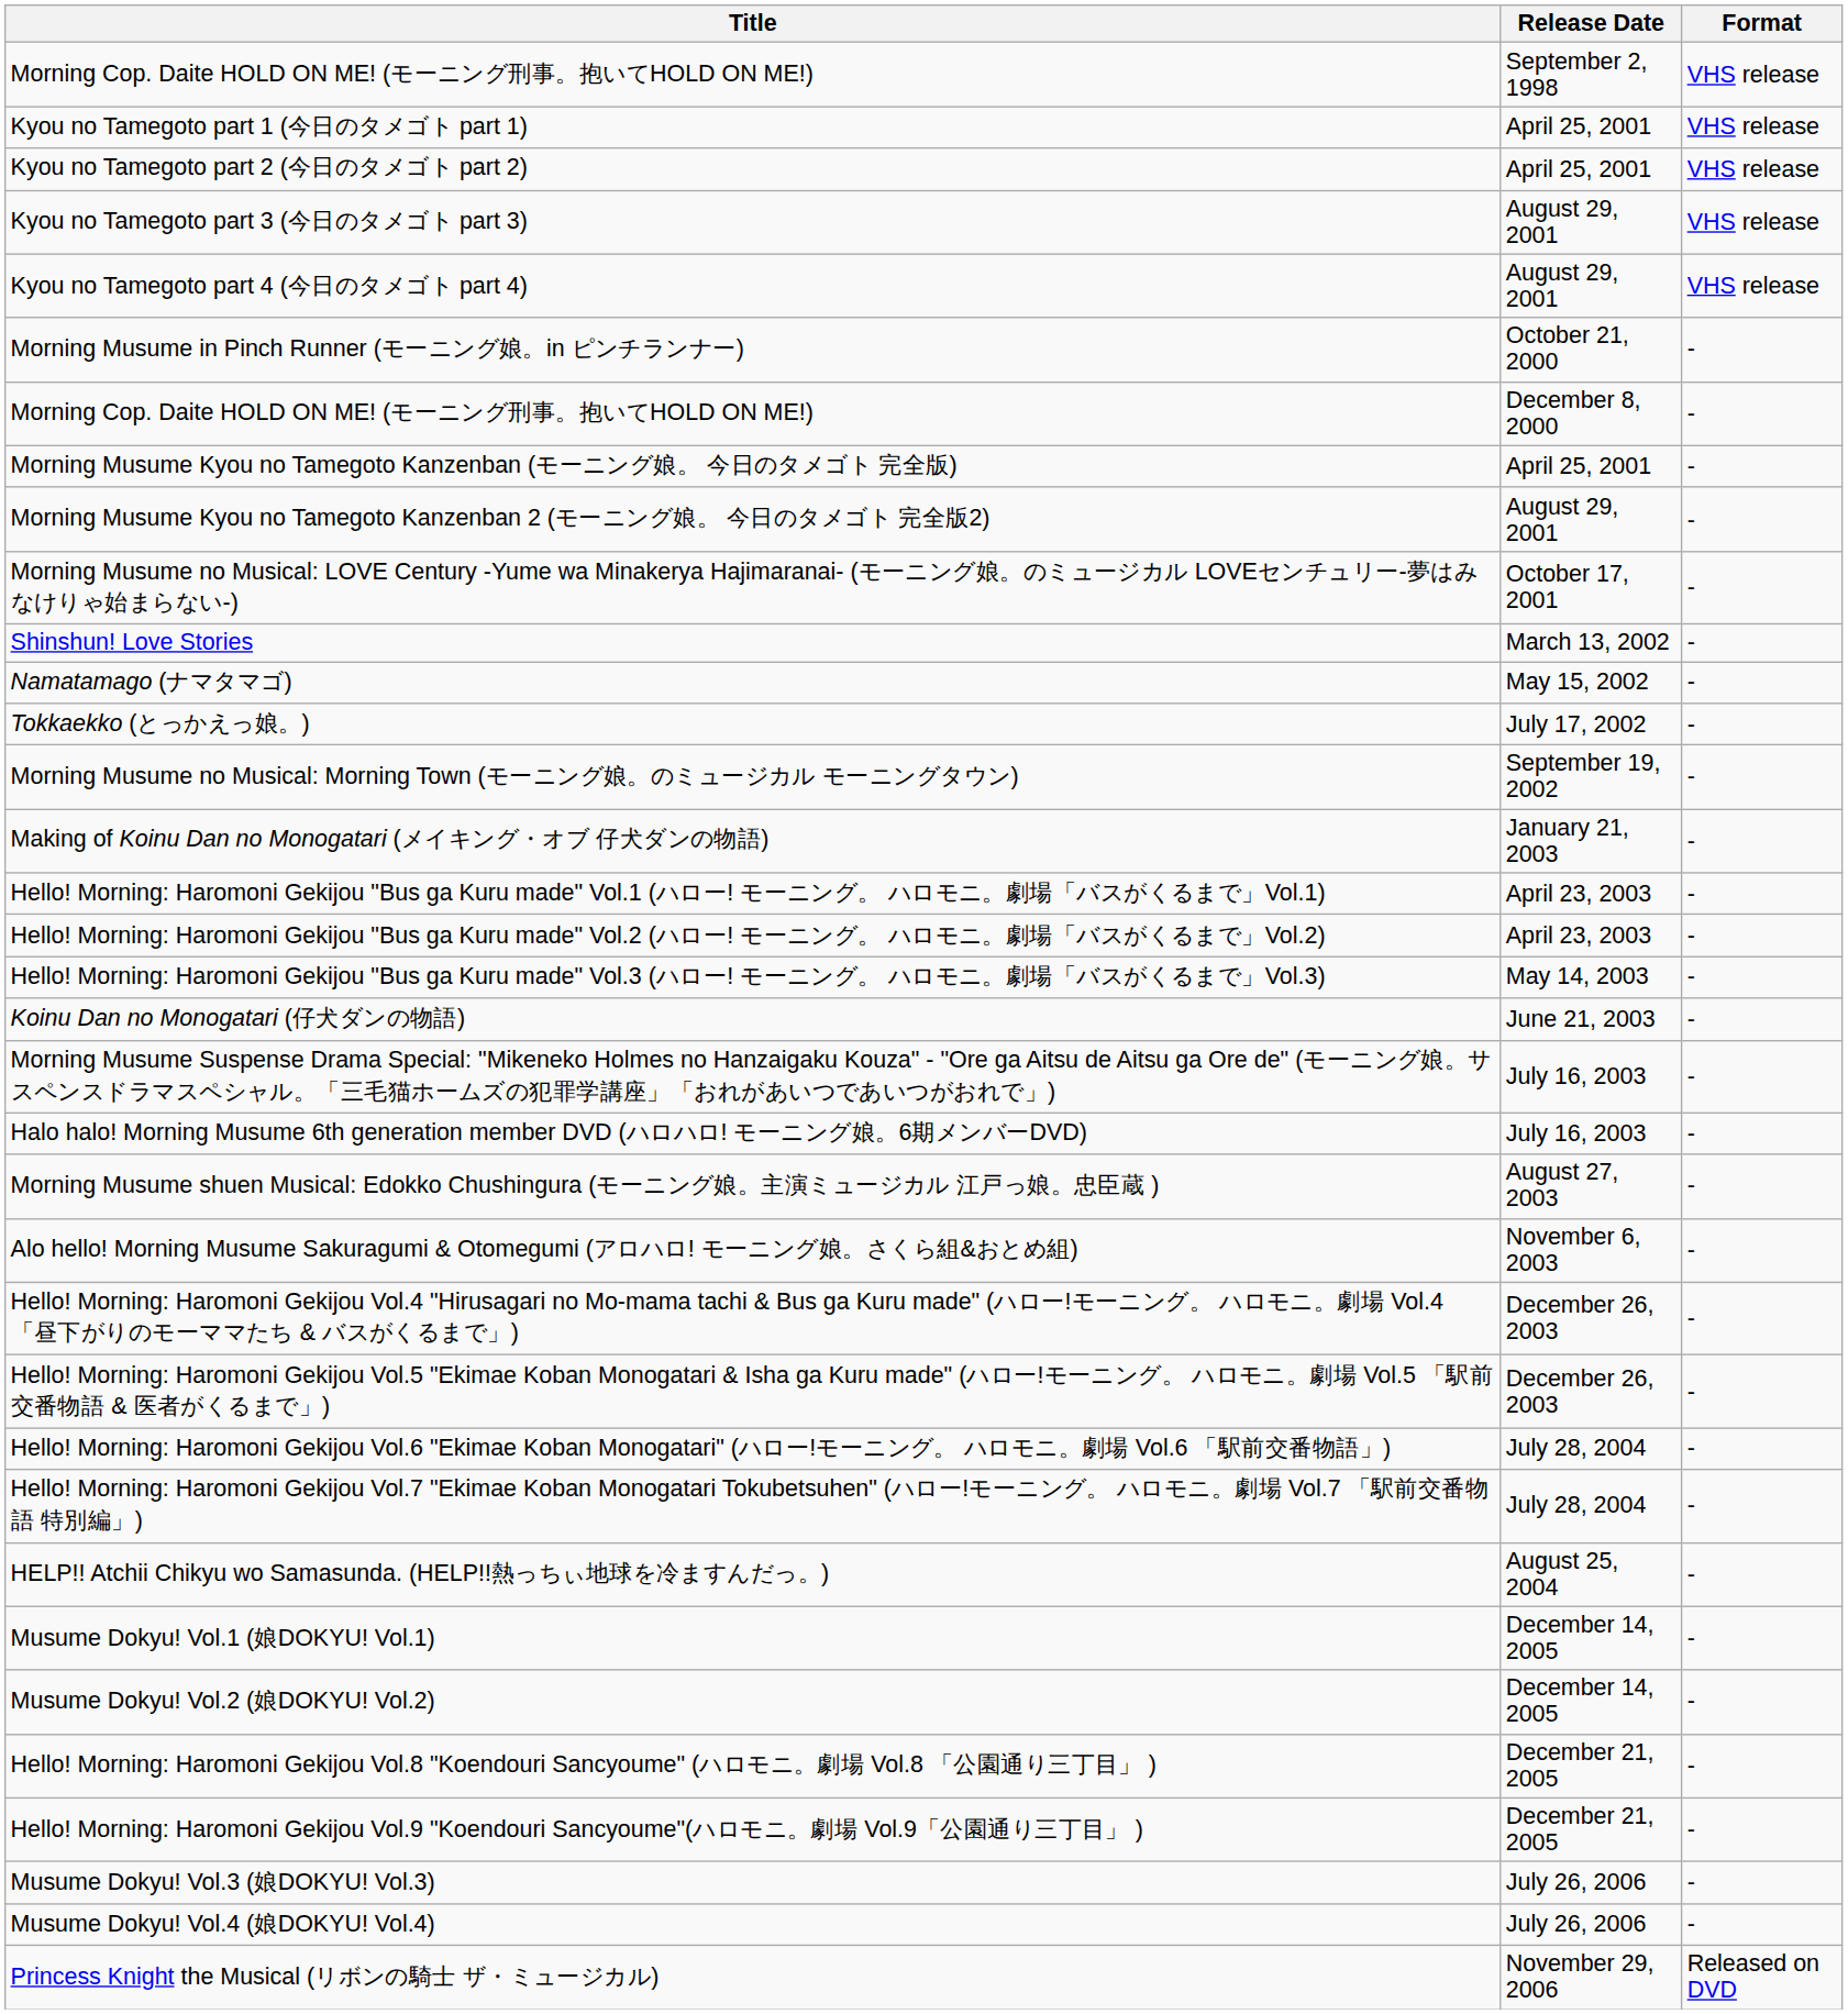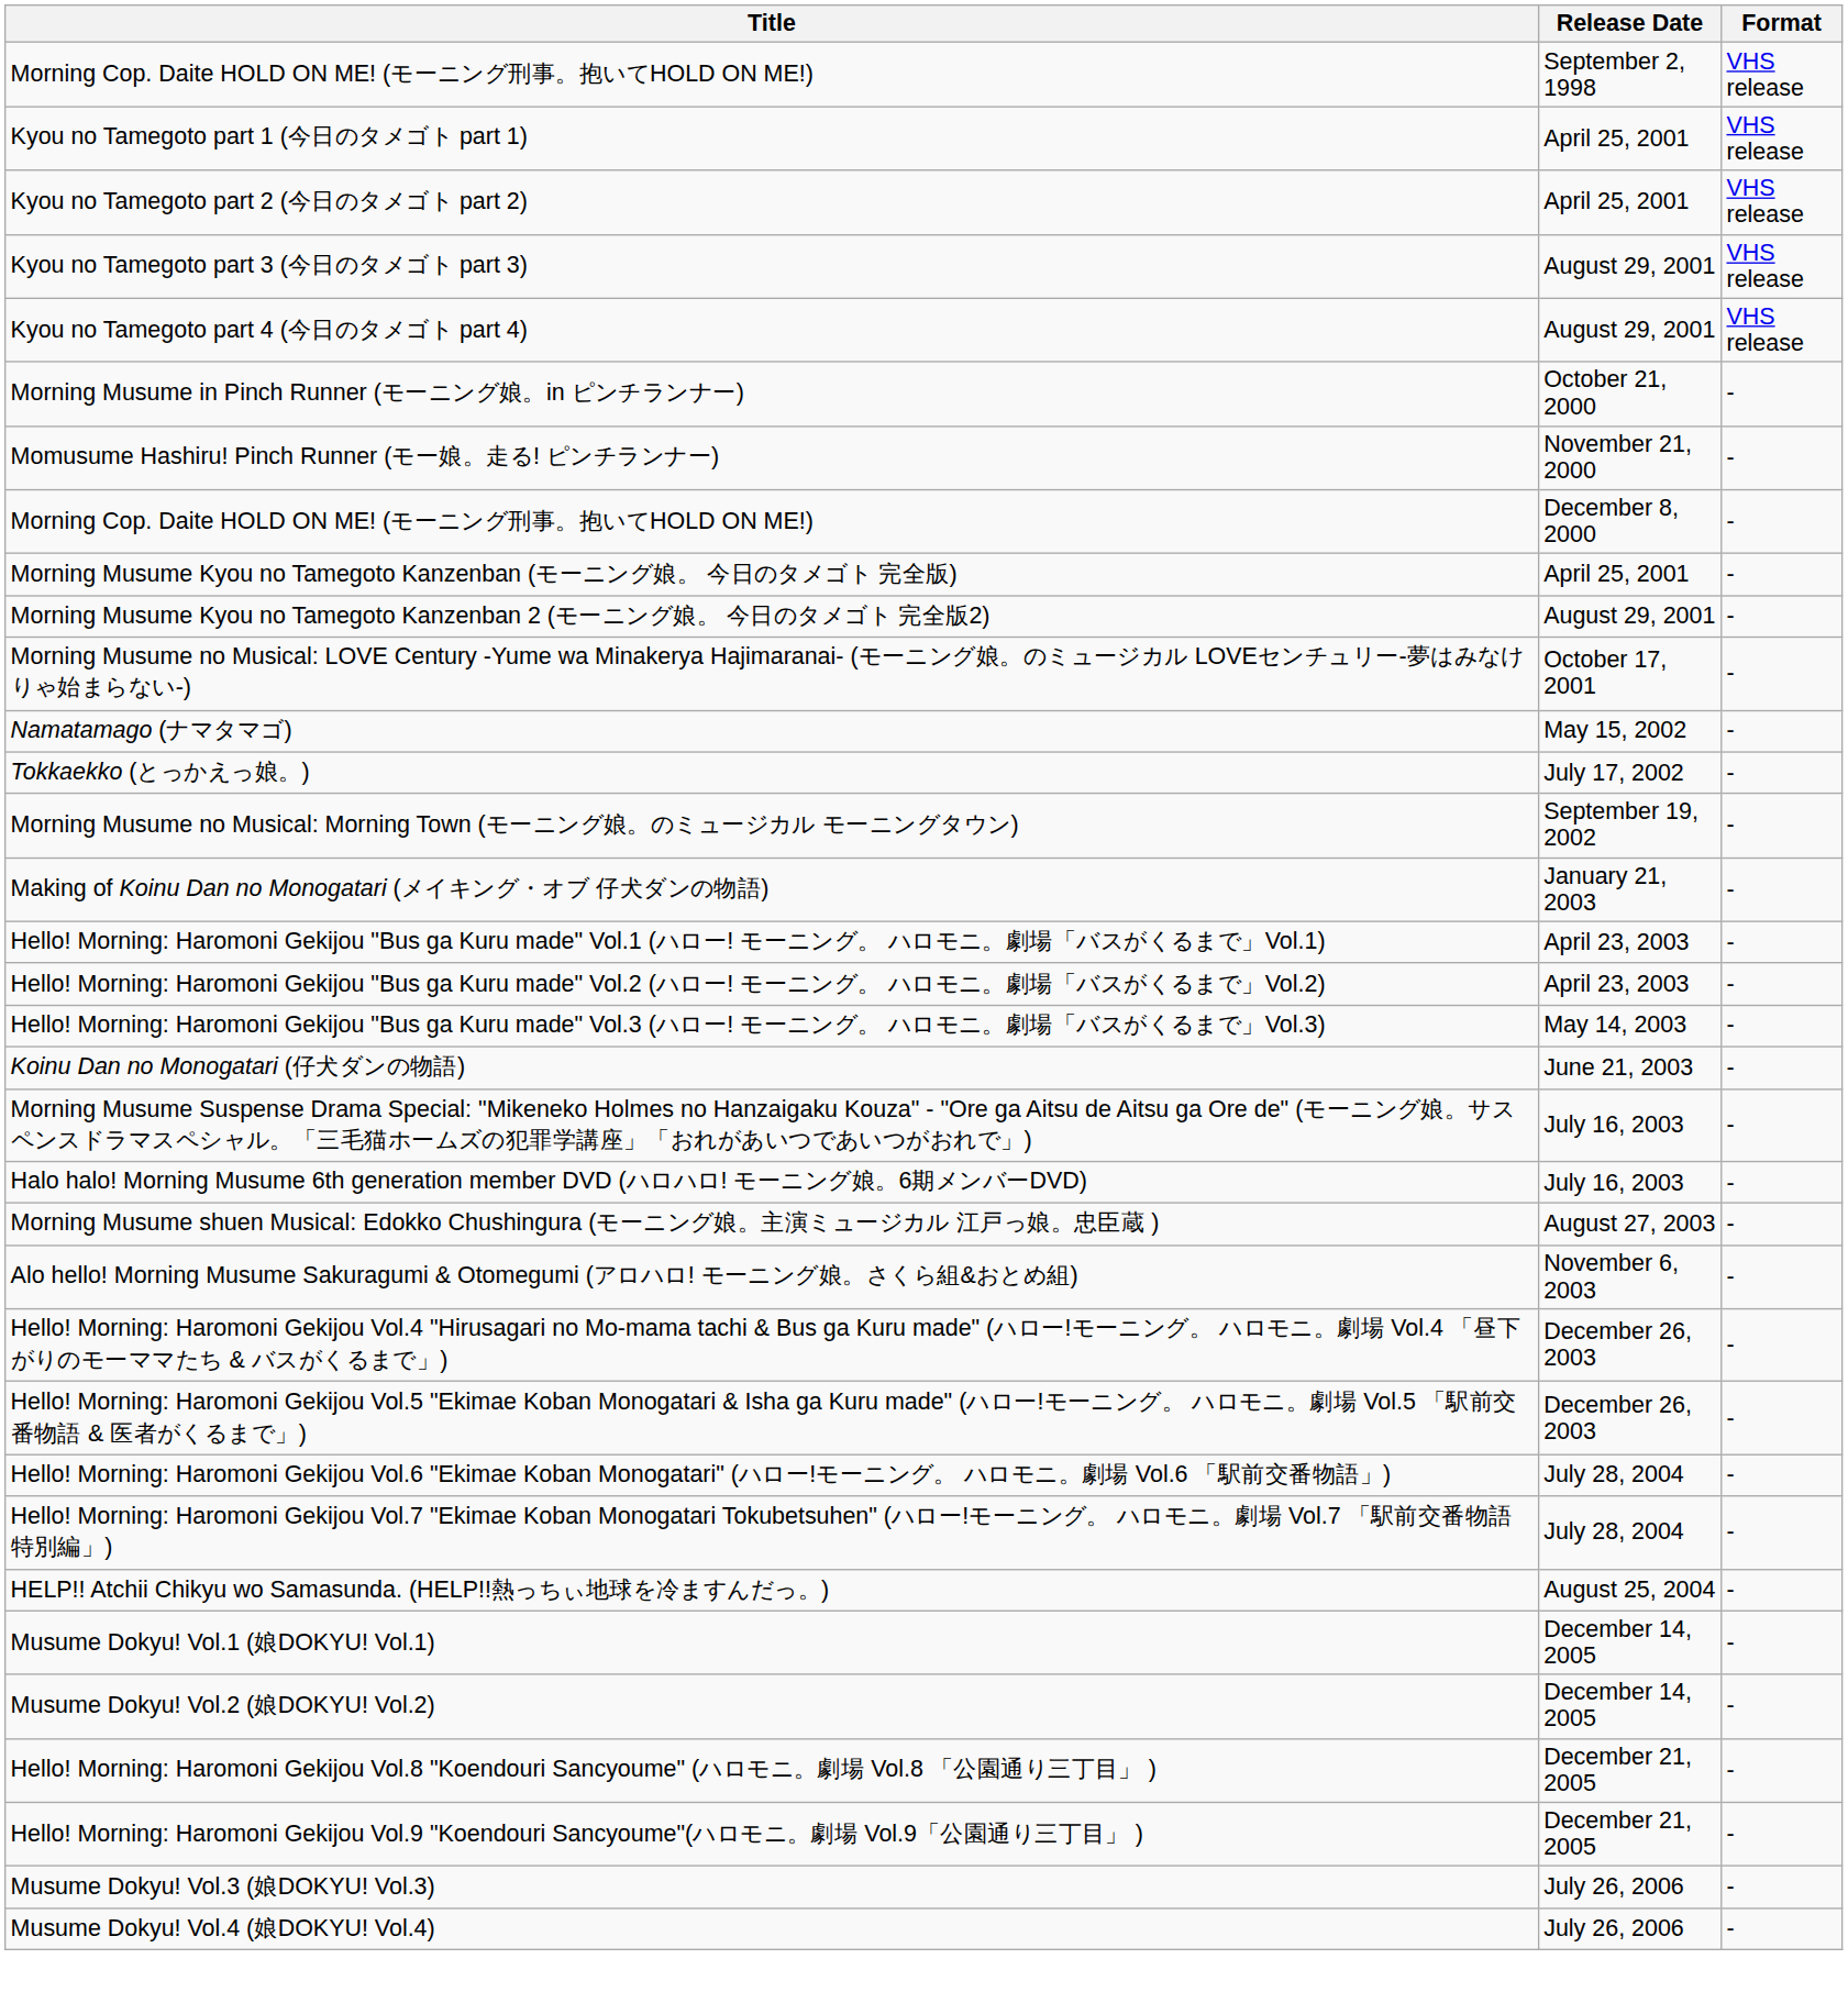+ row: Momusume Hashiru! Pinch Runner (モー娘。走る! ピンチランナー) | November 21, 2000 | -
- row: Shinshun! Love Stories | March 13, 2002 | -
- row: Princess Knight the Musical (リボンの騎士 ザ・ミュージカル) | November 29, 2006 | Released on DVD
